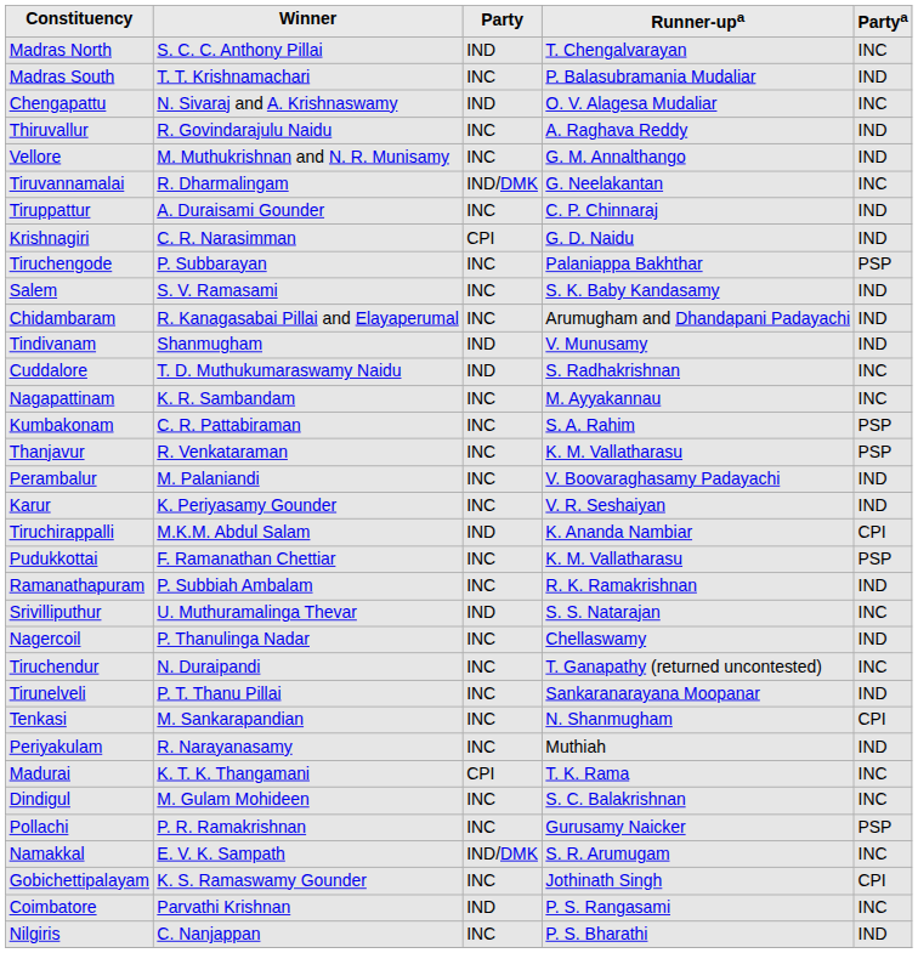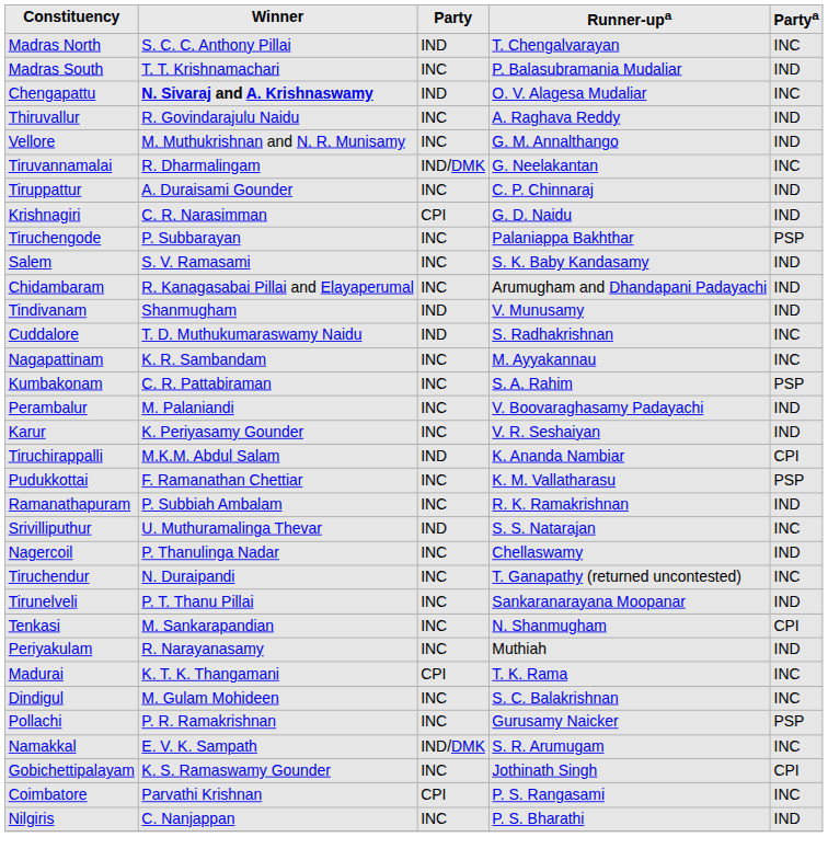Chengapattu | Winner: normal -> bold
- row: Thanjavur | R. Venkataraman | INC | K. M. Vallatharasu | PSP
Coimbatore | Party: IND -> CPI
